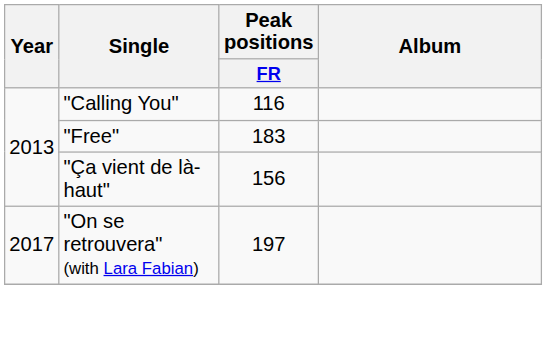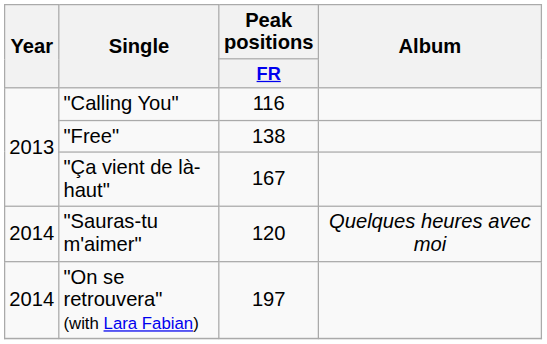"Free" | Peak positions / FR: 183 -> 138
"Ça vient de là-haut" | Peak positions / FR: 156 -> 167
+ row: 2014 | "Sauras-tu m'aimer" | 120 | Quelques heures avec moi
"On se retrouvera" (with Lara Fabian) | Year: 2017 -> 2014
